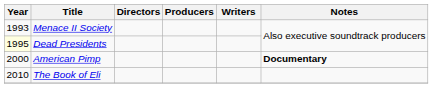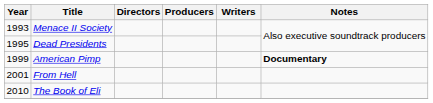Dead Presidents | Year: lightyellow background -> no background
American Pimp | Year: 2000 -> 1999
+ row: 2001 | From Hell
